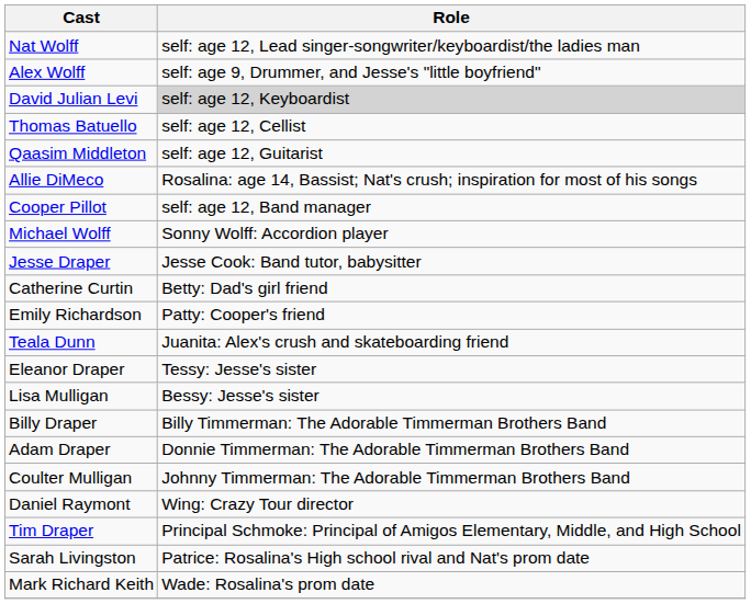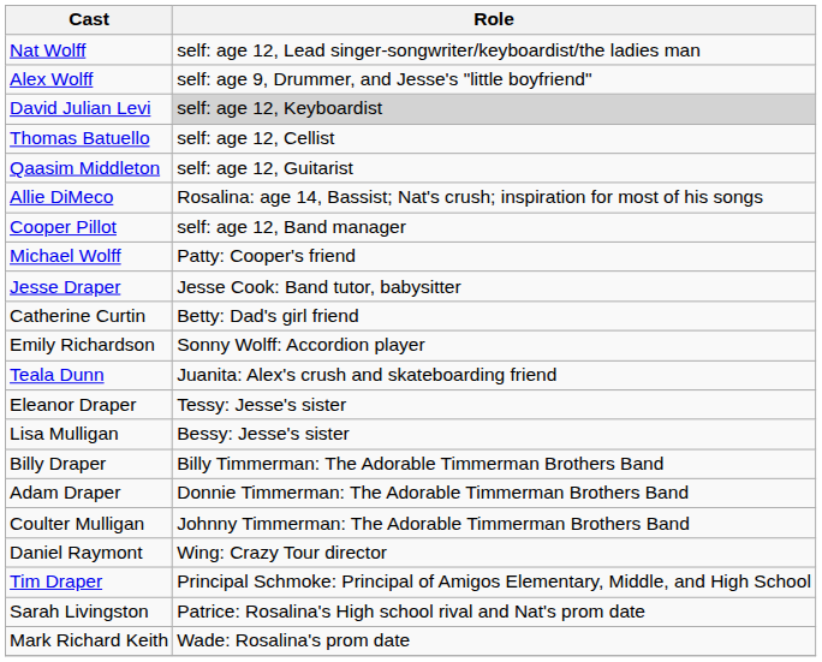Michael Wolff | Role: Sonny Wolff: Accordion player -> Patty: Cooper's friend
Emily Richardson | Role: Patty: Cooper's friend -> Sonny Wolff: Accordion player
